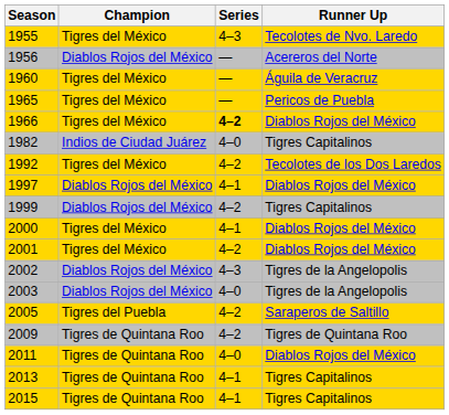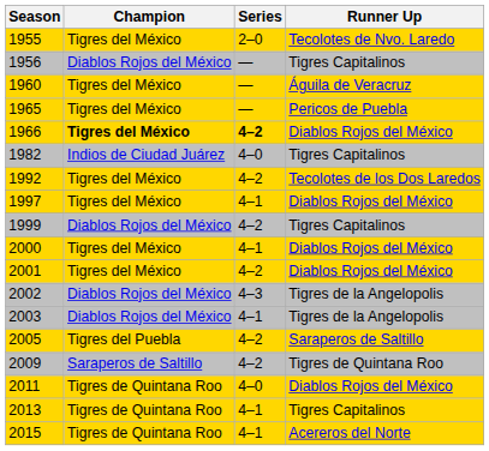1955 | Series: 4–3 -> 2–0
1956 | Runner Up: Acereros del Norte -> Tigres Capitalinos
1966 | Champion: normal -> bold
1997 | Champion: Diablos Rojos del México -> Tigres del México
2003 | Series: 4–0 -> 4–1
2009 | Champion: Tigres de Quintana Roo -> Saraperos de Saltillo
2015 | Runner Up: Tigres Capitalinos -> Acereros del Norte
